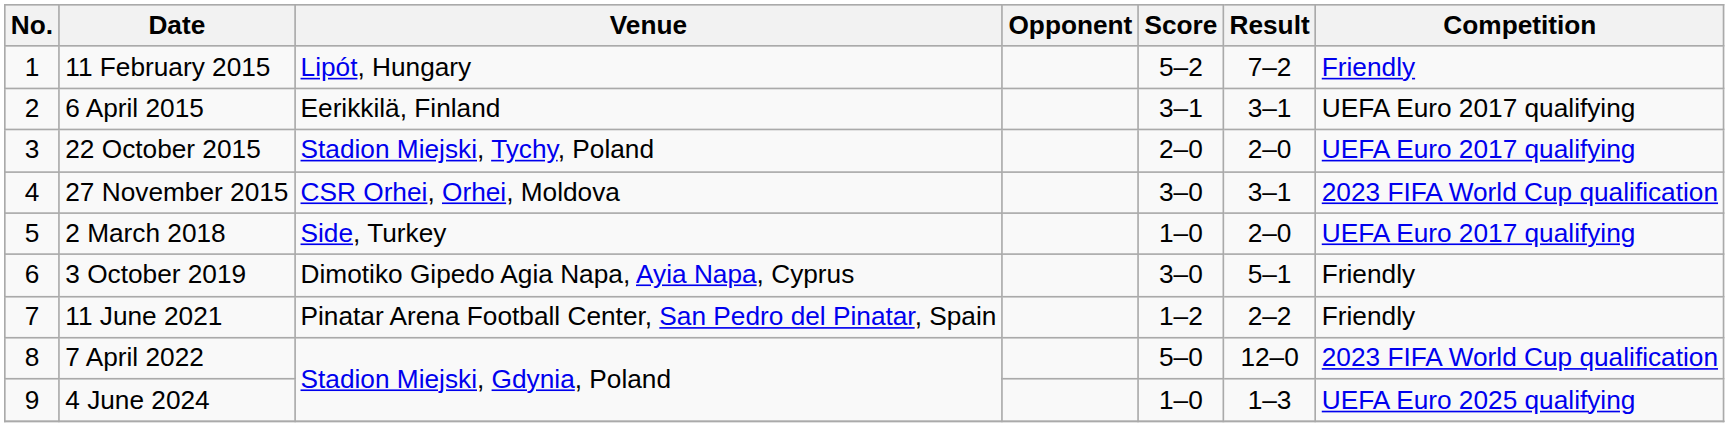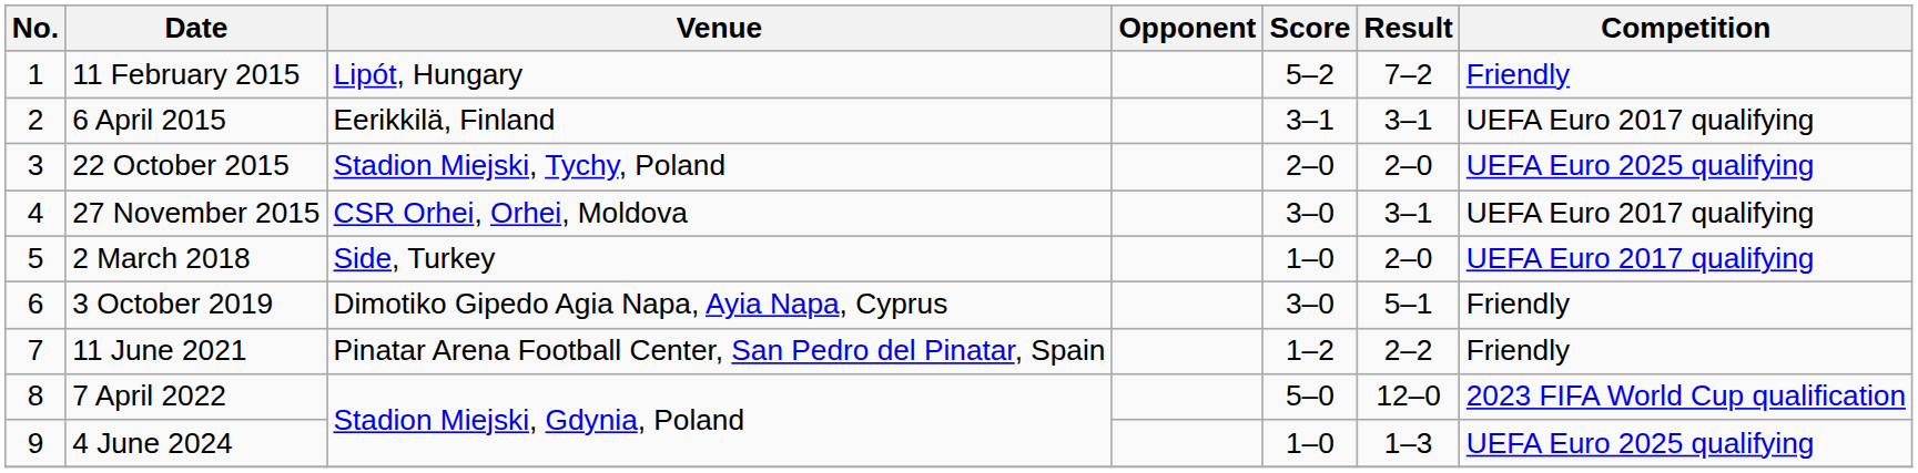22 October 2015 | Competition: UEFA Euro 2017 qualifying -> UEFA Euro 2025 qualifying
27 November 2015 | Competition: 2023 FIFA World Cup qualification -> UEFA Euro 2017 qualifying
